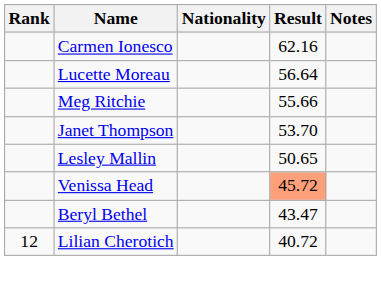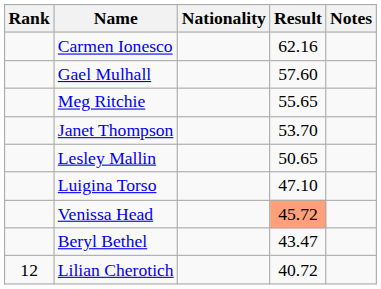+ row: Gael Mulhall | 57.60
- row: Lucette Moreau | 56.64
Meg Ritchie | Result: 55.66 -> 55.65
+ row: Luigina Torso | 47.10
